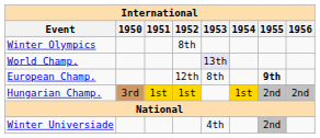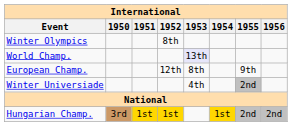European Champ. | 1955: bold -> normal
rows swapped: Winter Universiade <-> Hungarian Champ.
